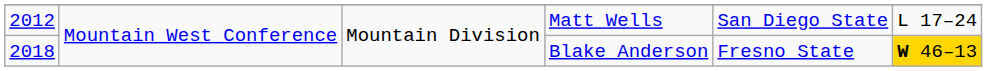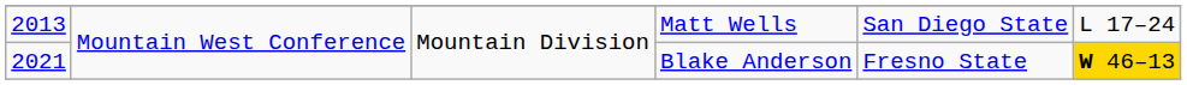Matt Wells | column 1: 2012 -> 2013
Blake Anderson | column 1: 2018 -> 2021
